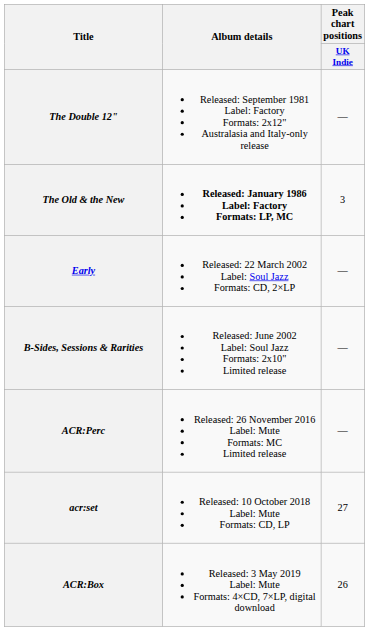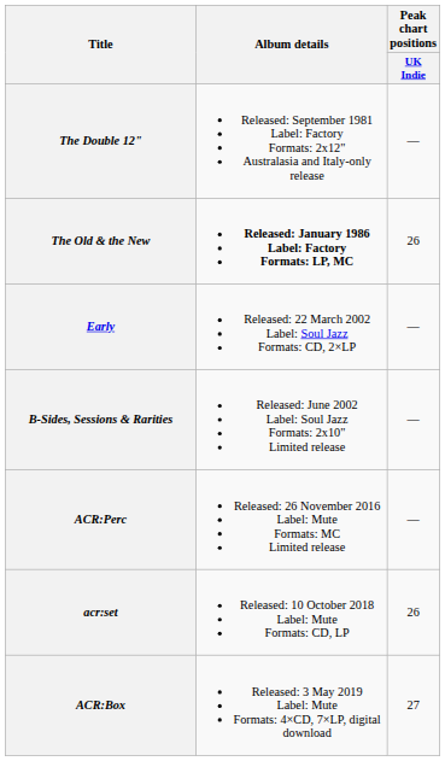The Old & the New | Peak chart positions / UK Indie: 3 -> 26
acr:set | Peak chart positions / UK Indie: 27 -> 26
ACR:Box | Peak chart positions / UK Indie: 26 -> 27
